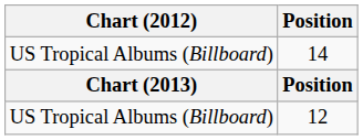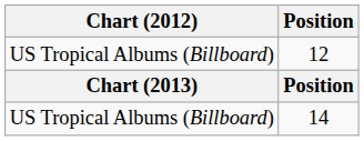rows swapped: 14 <-> 12
